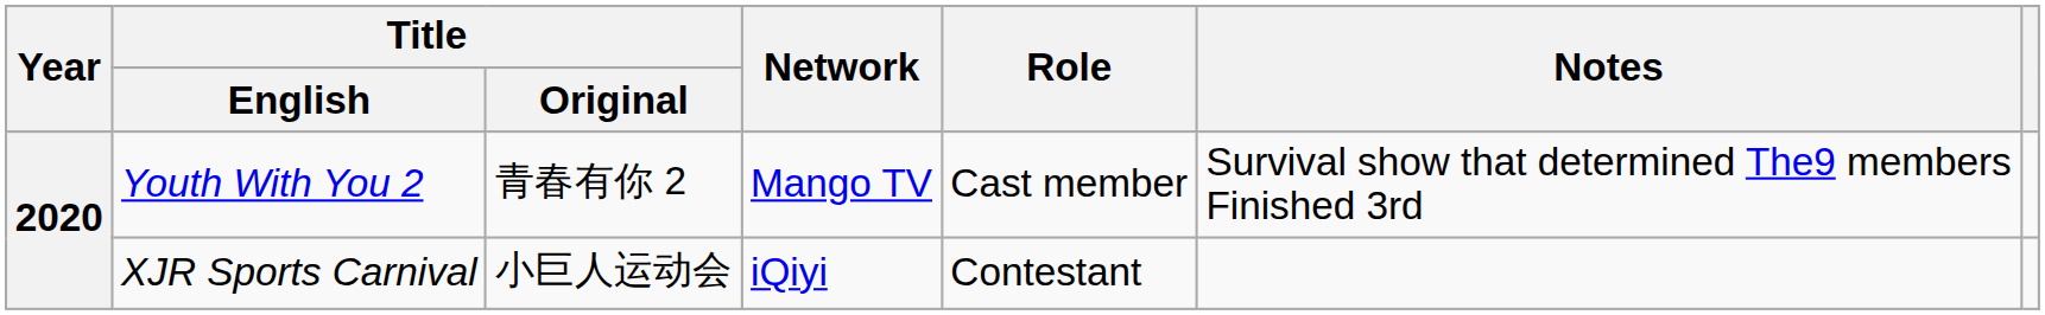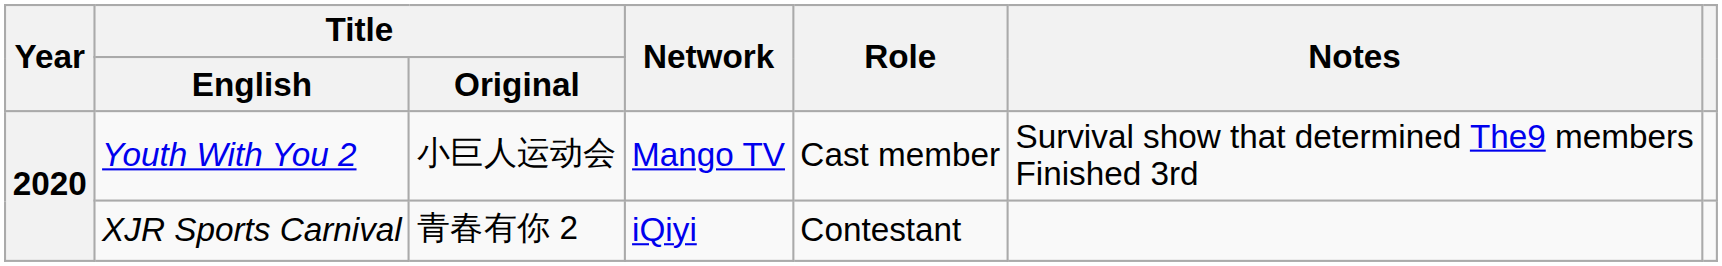Youth With You 2 | Title / Original: 青春有你 2 -> 小巨人运动会
XJR Sports Carnival | Title / Original: 小巨人运动会 -> 青春有你 2
